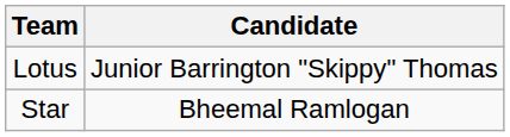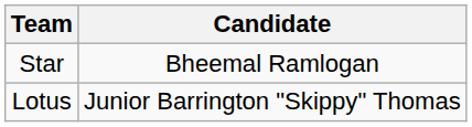rows swapped: Star <-> Lotus
